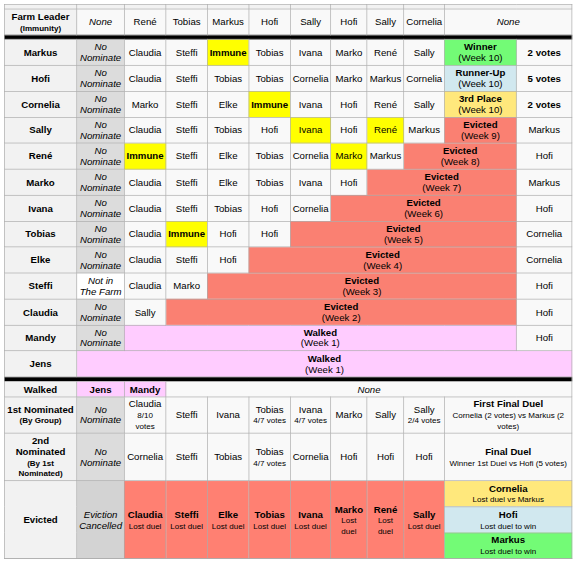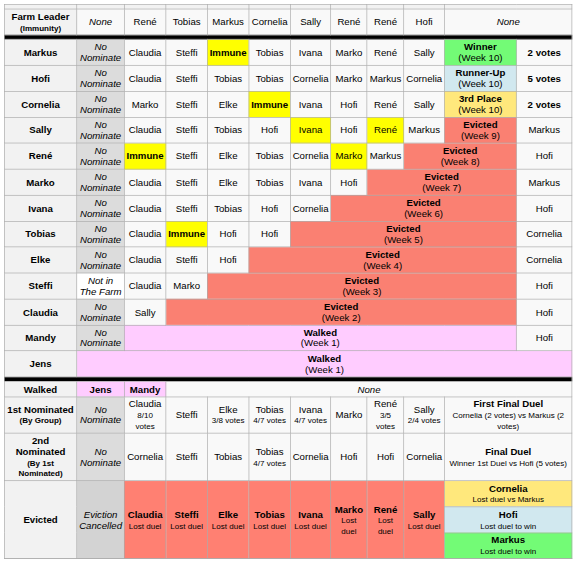Farm Leader (Immunity) | column 6: Hofi -> Cornelia
Farm Leader (Immunity) | column 8: Hofi -> René
Farm Leader (Immunity) | column 9: Sally -> René
Farm Leader (Immunity) | column 10: Cornelia -> Hofi
1st Nominated (By Group) | column 5: Ivana -> Elke 3/8 votes
1st Nominated (By Group) | column 9: Sally -> René 3/5 votes
2nd Nominated (By 1st Nominated) | column 10: Hofi -> Cornelia
